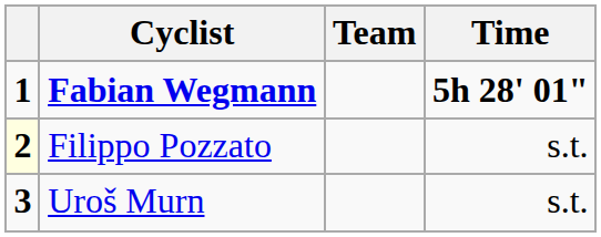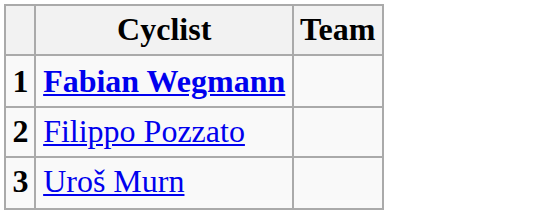- column: Time | 5h 28' 01" | s.t. | s.t.
Filippo Pozzato | column 1: lightyellow background -> no background
